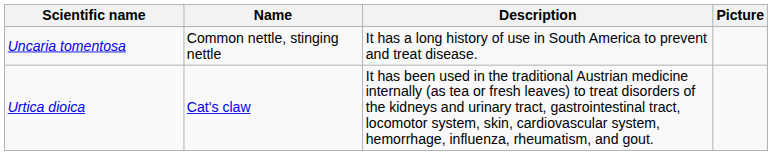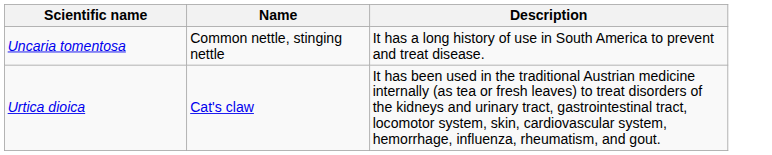- column: Picture
